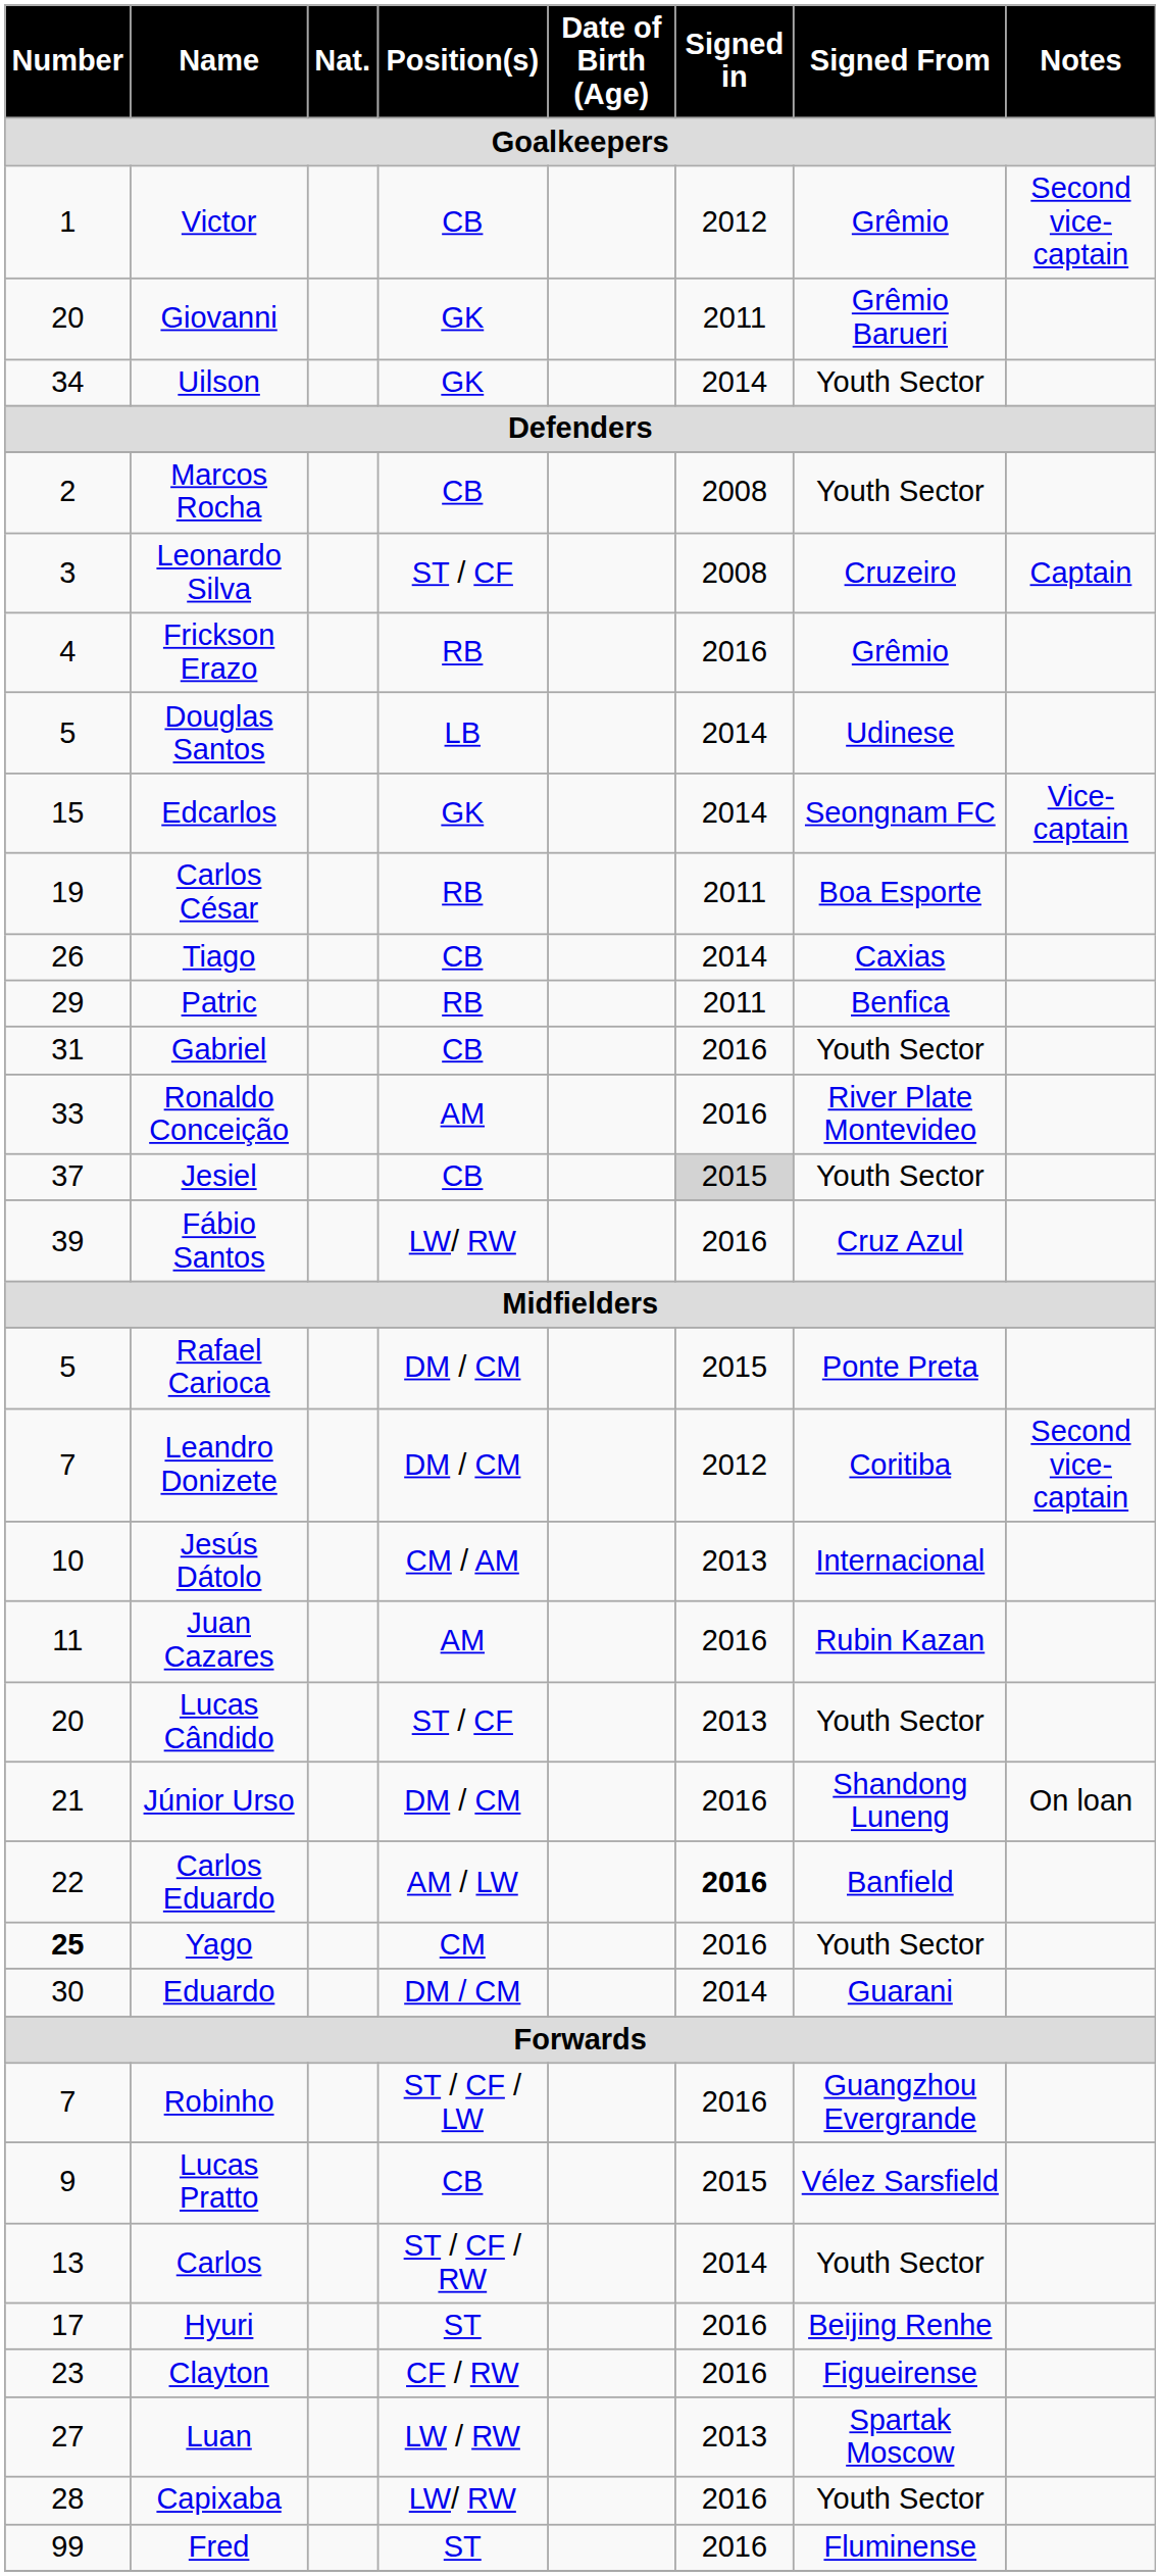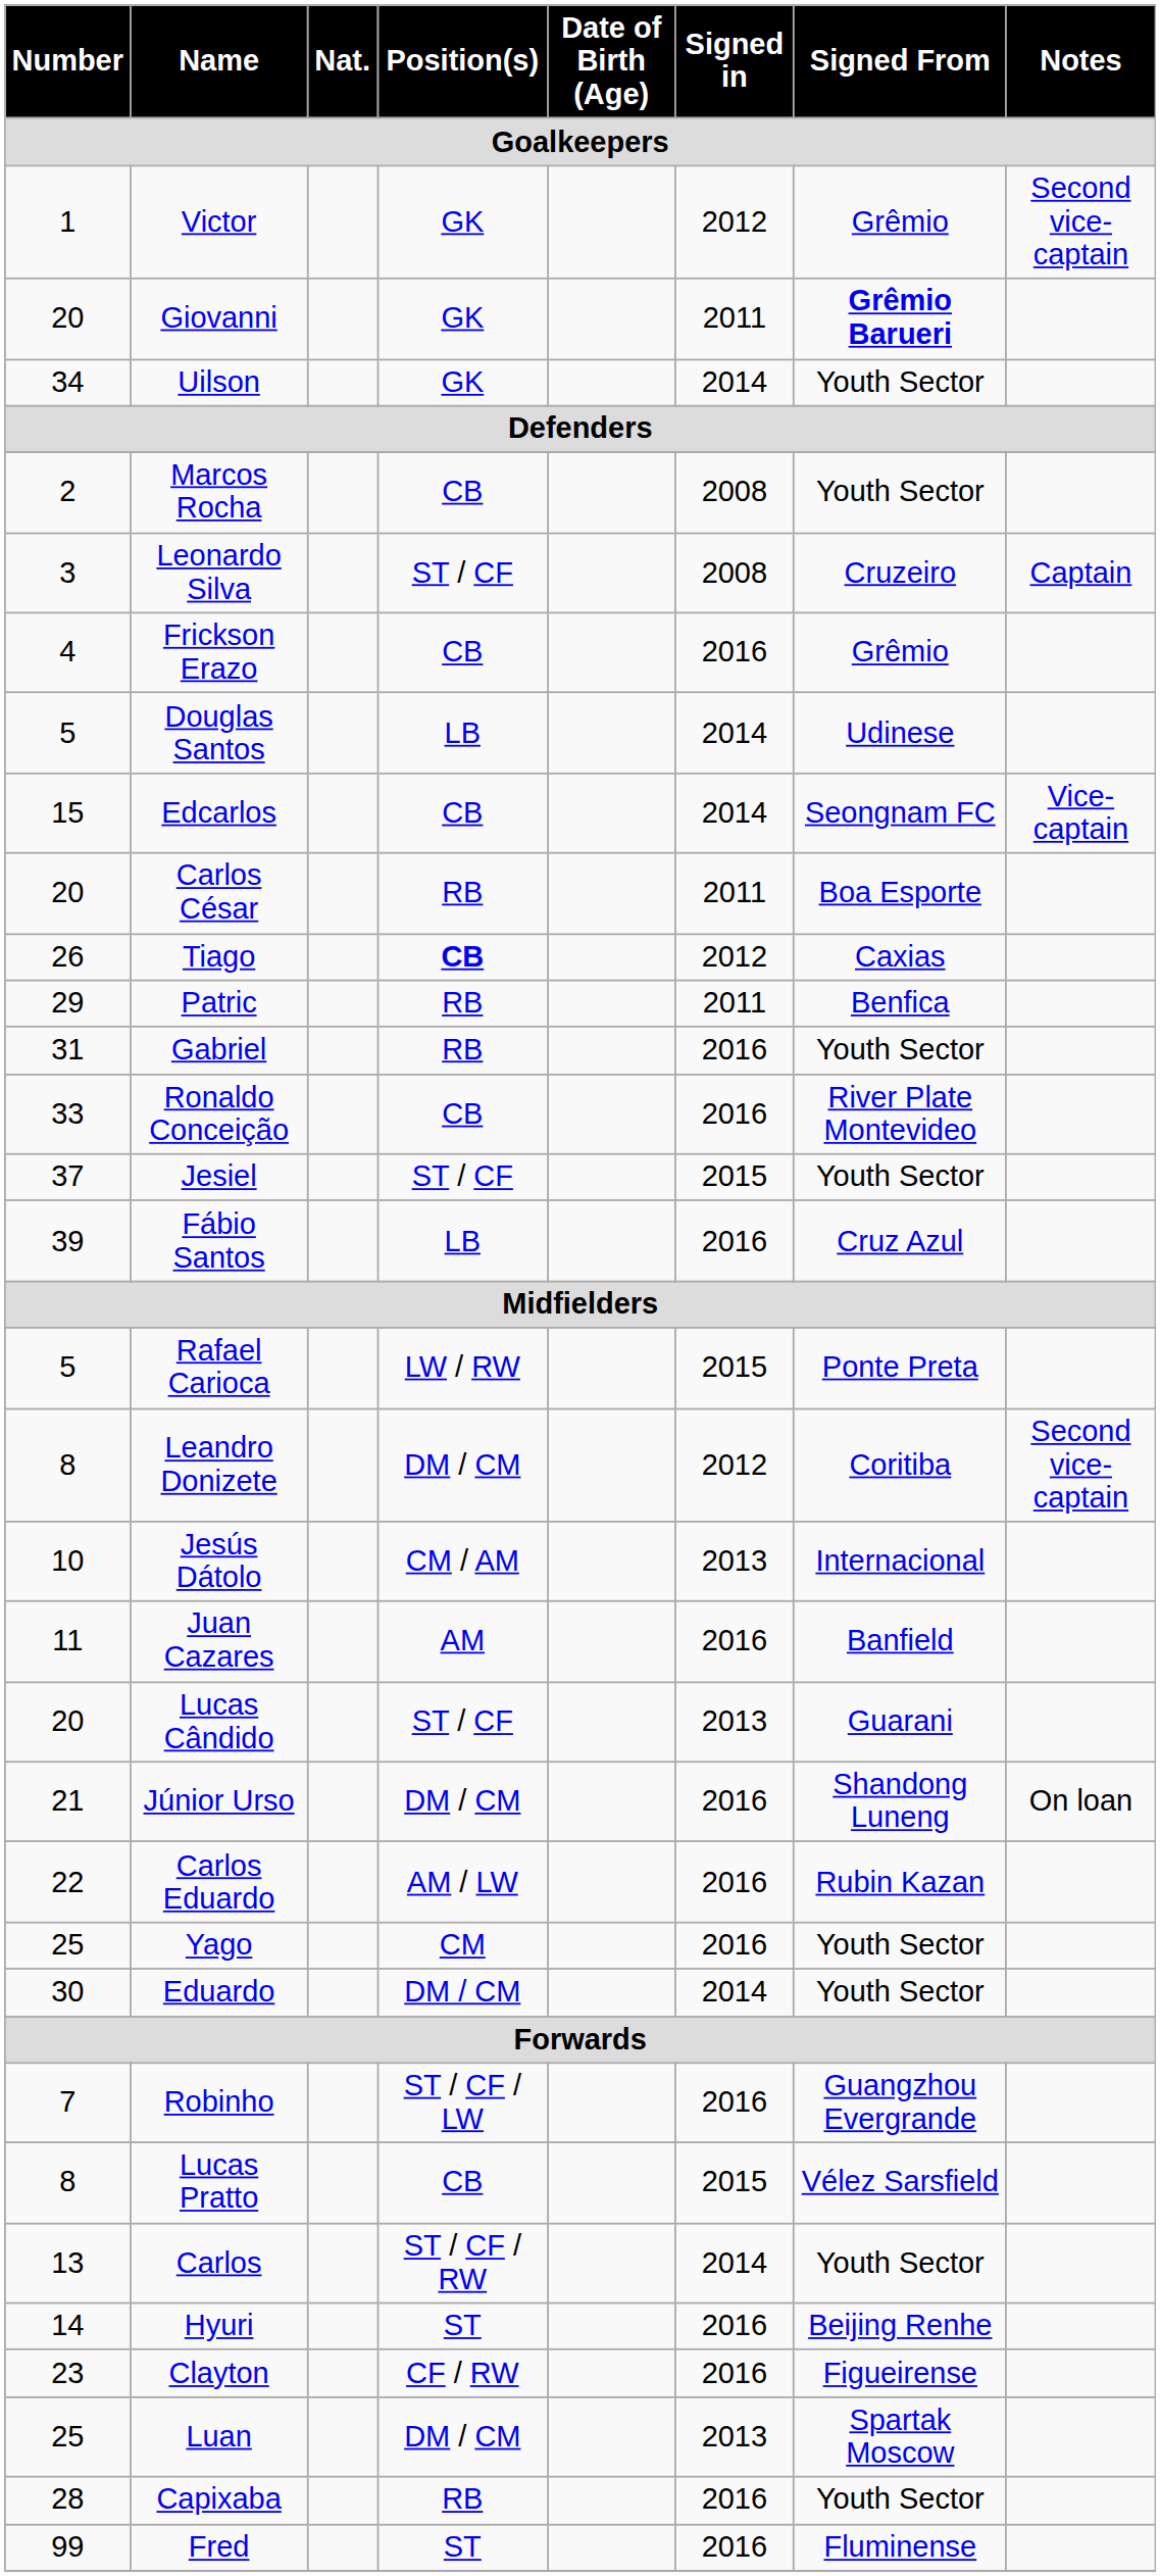Victor | Position(s): CB -> GK
Giovanni | Signed From: normal -> bold
Frickson Erazo | Position(s): RB -> CB
Edcarlos | Position(s): GK -> CB
Carlos César | Number: 19 -> 20
Tiago | Position(s): normal -> bold
Tiago | Signed in: 2014 -> 2012
Gabriel | Position(s): CB -> RB
Ronaldo Conceição | Position(s): AM -> CB
Jesiel | Position(s): CB -> ST / CF
Jesiel | Signed in: lightgrey background -> no background
Fábio Santos | Position(s): LW/ RW -> LB
Rafael Carioca | Position(s): DM / CM -> LW / RW
Leandro Donizete | Number: 7 -> 8
Juan Cazares | Signed From: Rubin Kazan -> Banfield
Lucas Cândido | Signed From: Youth Sector -> Guarani
Carlos Eduardo | Signed in: bold -> normal
Carlos Eduardo | Signed From: Banfield -> Rubin Kazan
Yago | Number: bold -> normal
Eduardo | Signed From: Guarani -> Youth Sector
Lucas Pratto | Number: 9 -> 8
Hyuri | Number: 17 -> 14
Luan | Number: 27 -> 25
Luan | Position(s): LW / RW -> DM / CM
Capixaba | Position(s): LW/ RW -> RB
